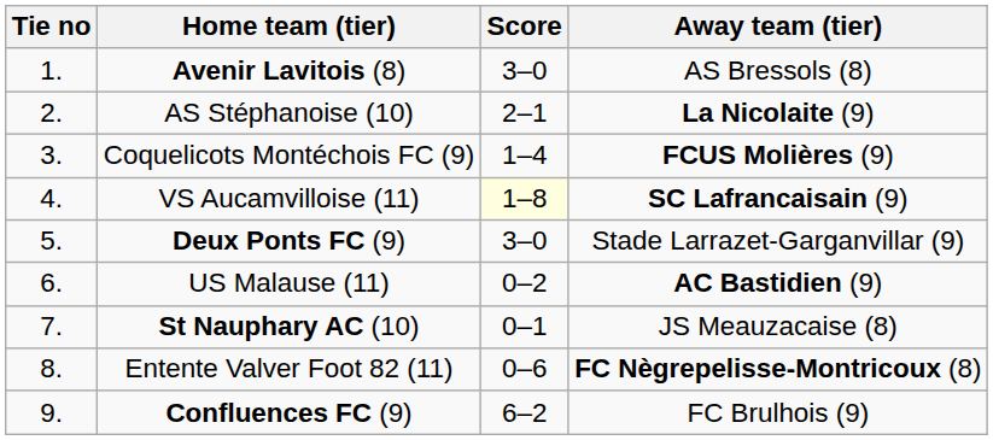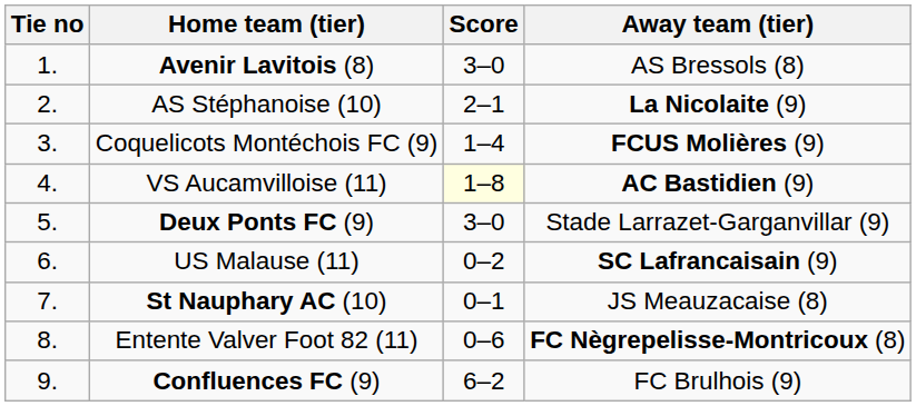VS Aucamvilloise (11) | Away team (tier): SC Lafrancaisain (9) -> AC Bastidien (9)
US Malause (11) | Away team (tier): AC Bastidien (9) -> SC Lafrancaisain (9)
